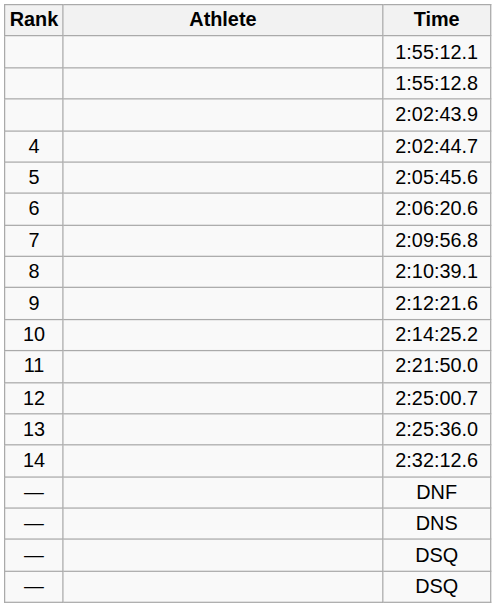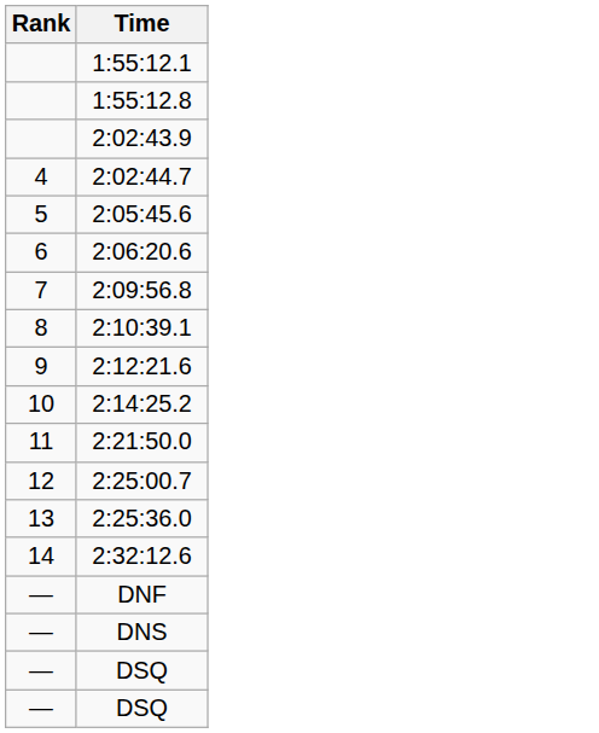- column: Athlete
